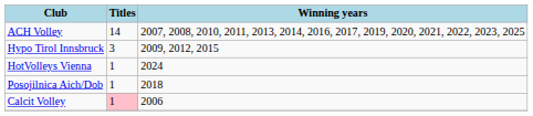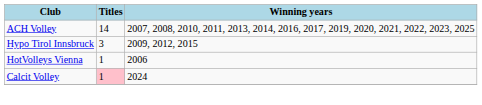HotVolleys Vienna | Winning years: 2024 -> 2006
- row: Posojilnica Aich/Dob | 1 | 2018
Calcit Volley | Winning years: 2006 -> 2024
